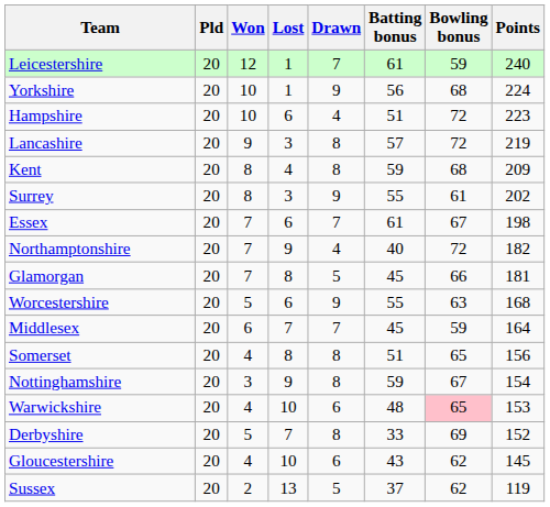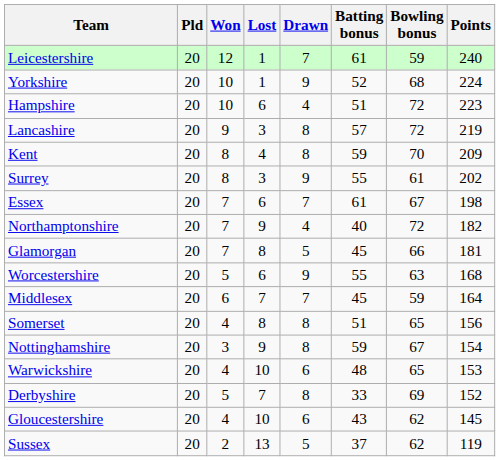Yorkshire | Batting bonus: 56 -> 52
Kent | Bowling bonus: 68 -> 70
Warwickshire | Bowling bonus: pink background -> no background
